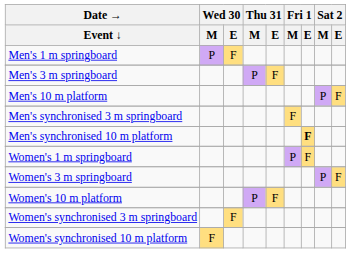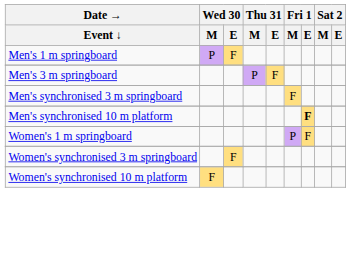- row: Men's 10 m platform | P | F
- row: Women's 3 m springboard | P | F
- row: Women's 10 m platform | P | F
